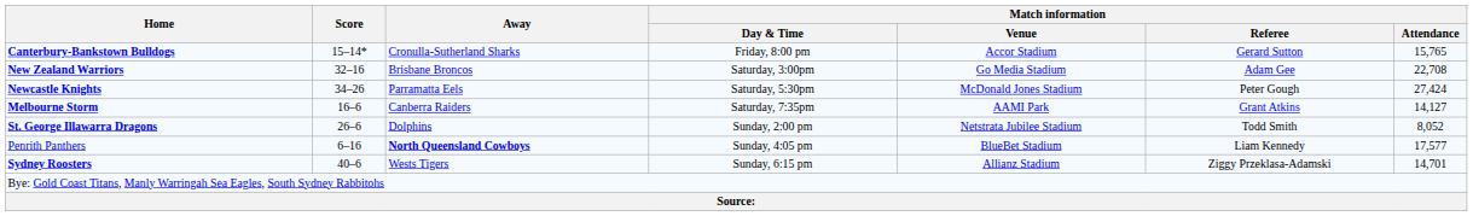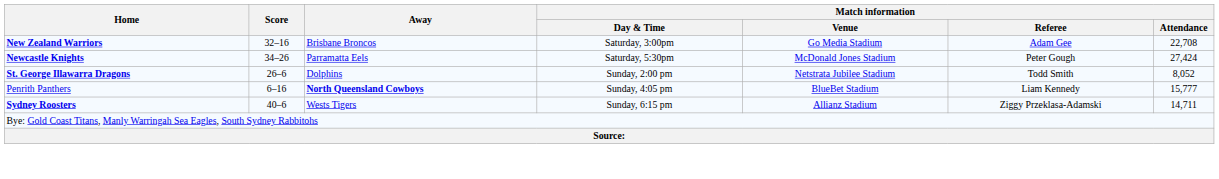- row: Canterbury-Bankstown Bulldogs | 15–14* | Cronulla-Sutherland Sharks | Friday, 8:00 pm | Accor Stadium | Gerard Sutton | 15,765
- row: Melbourne Storm | 16–6 | Canberra Raiders | Saturday, 7:35pm | AAMI Park | Grant Atkins | 14,127
Penrith Panthers | Match information / Attendance: 17,577 -> 15,777
Sydney Roosters | Match information / Attendance: 14,701 -> 14,711
